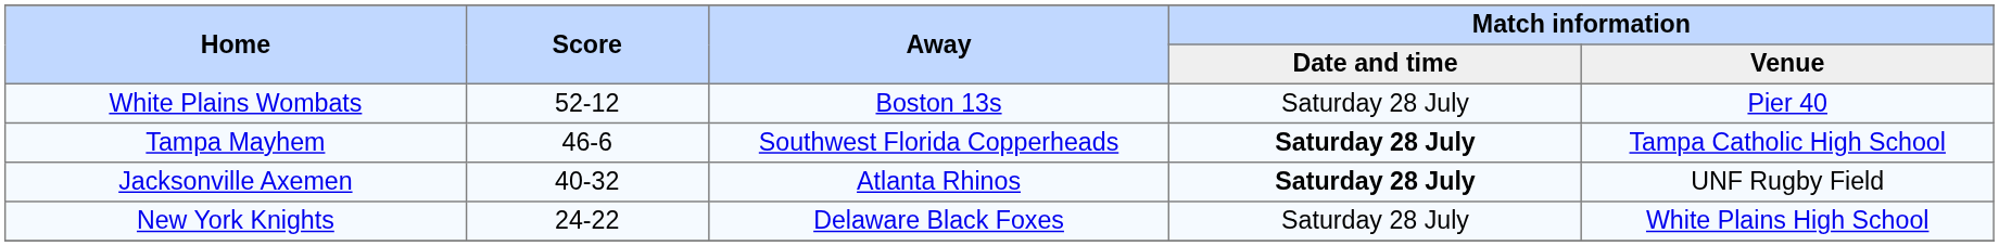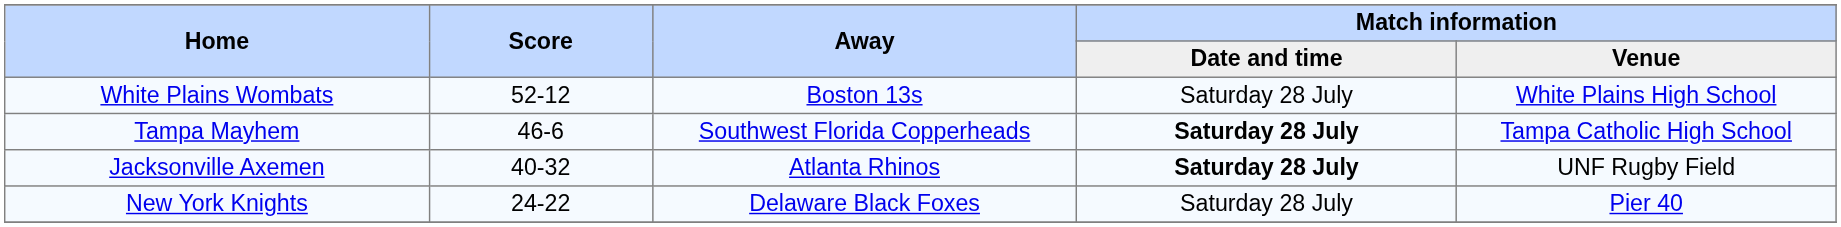White Plains Wombats | Match information / Venue: Pier 40 -> White Plains High School
New York Knights | Match information / Venue: White Plains High School -> Pier 40
